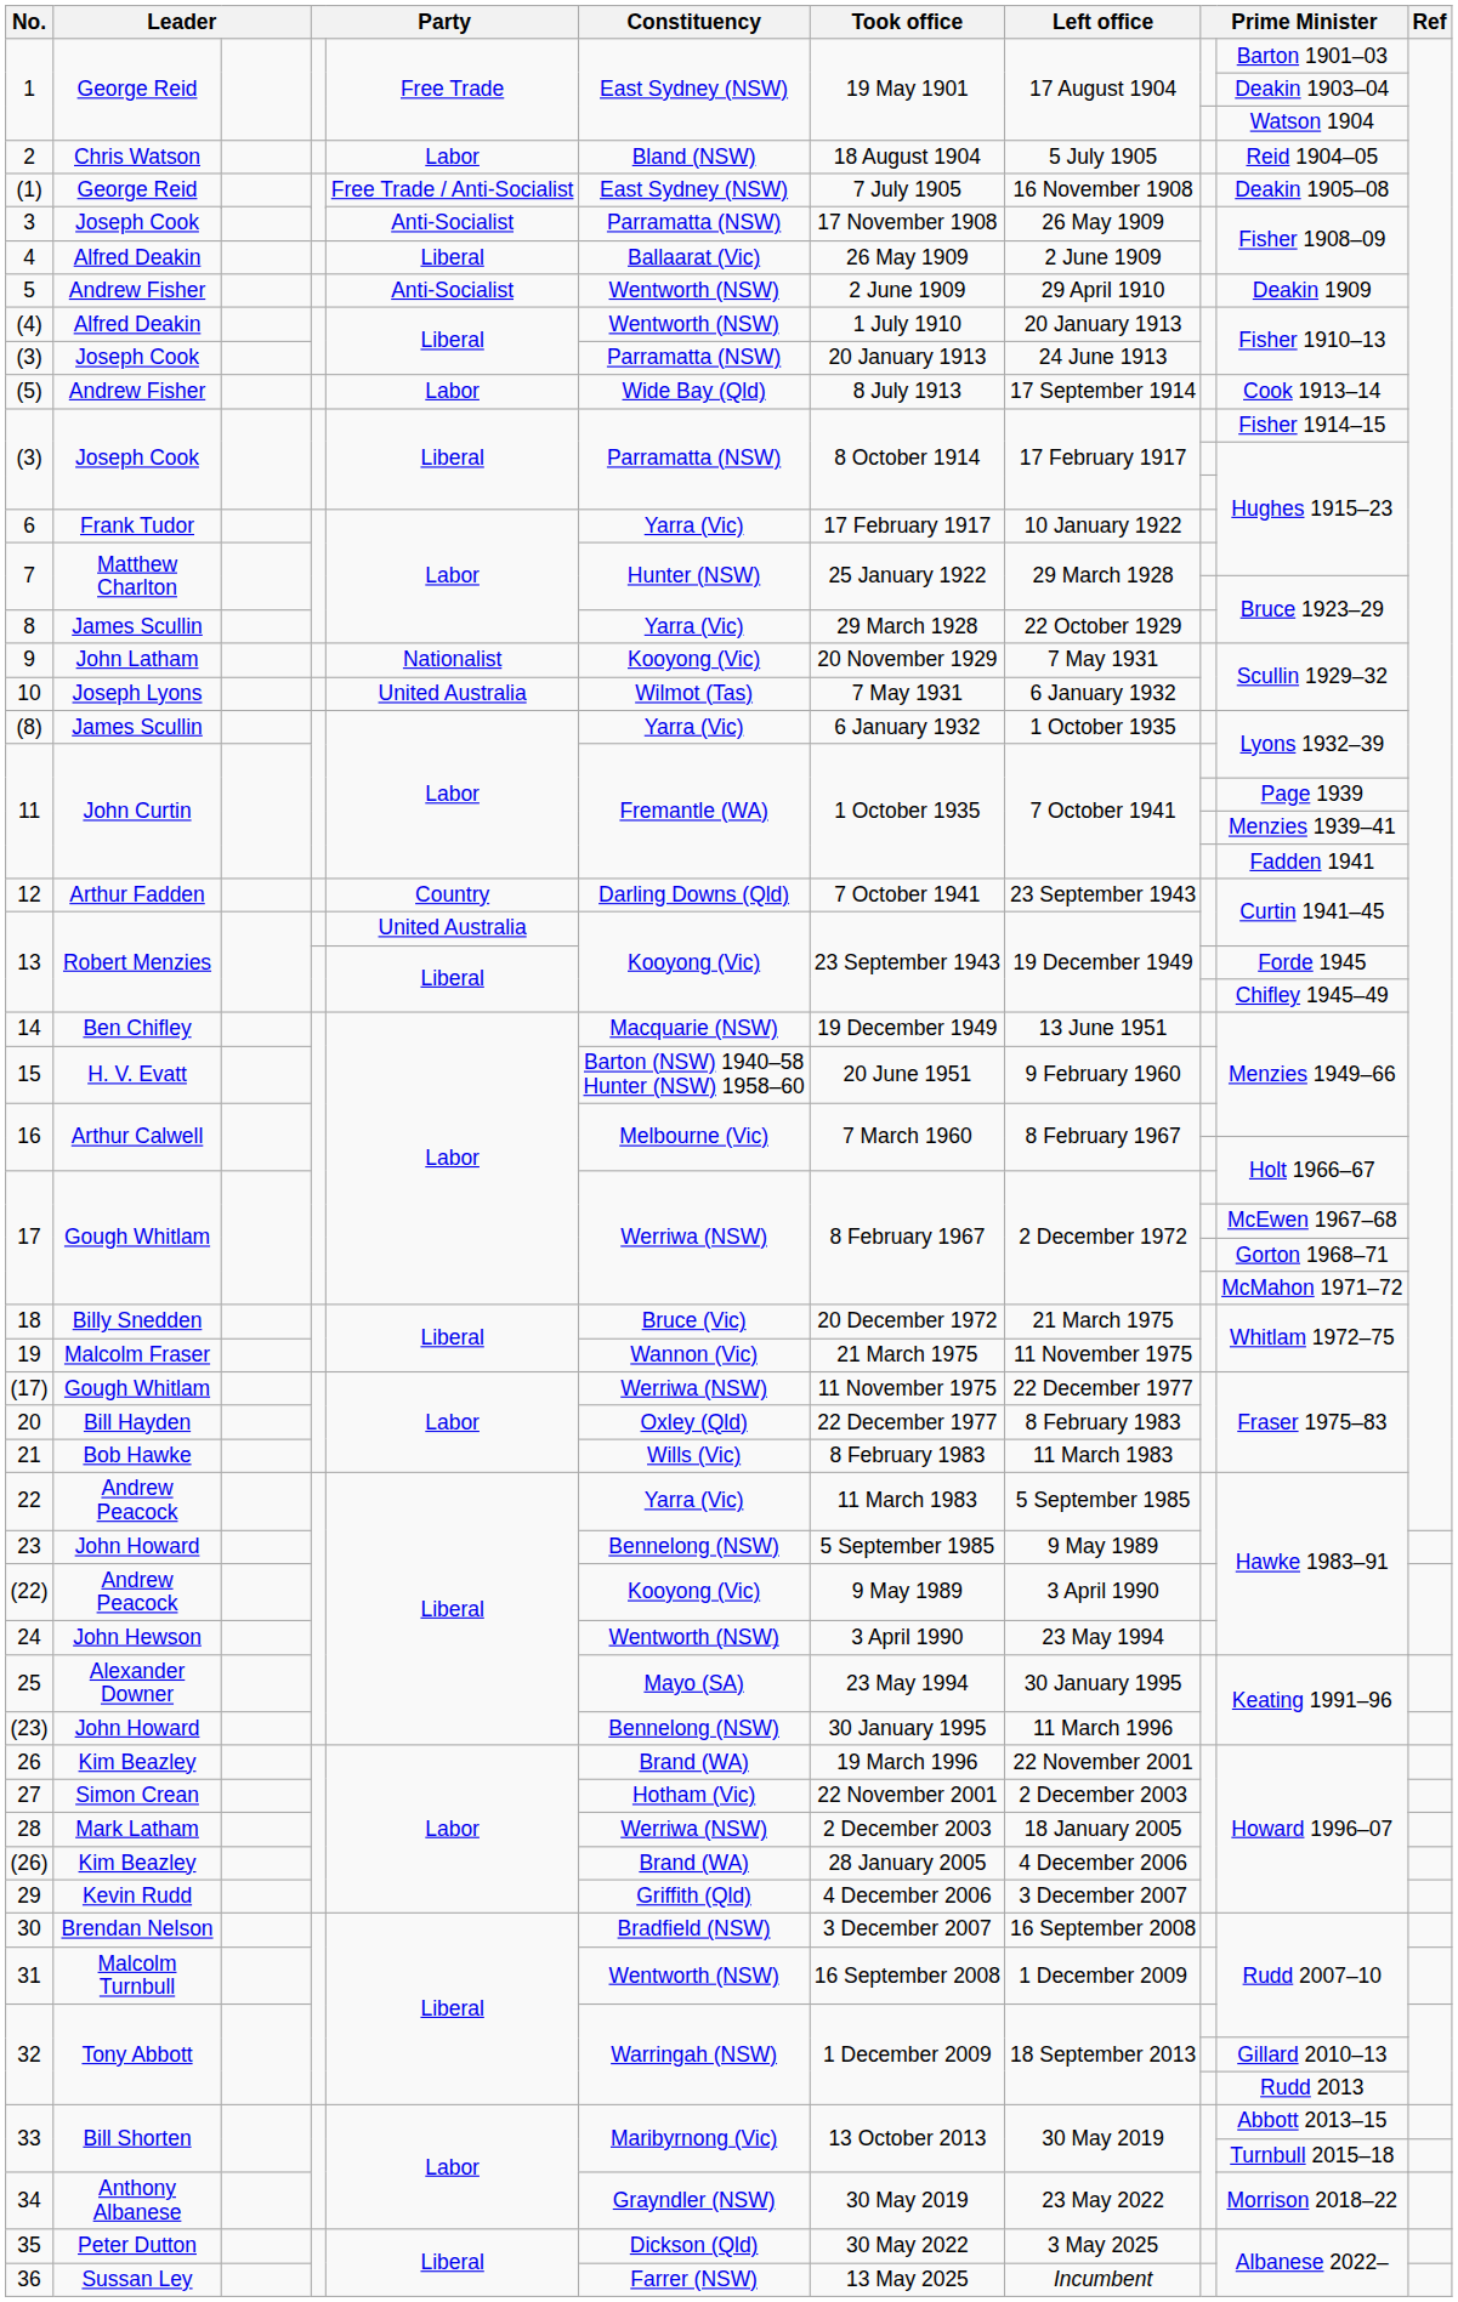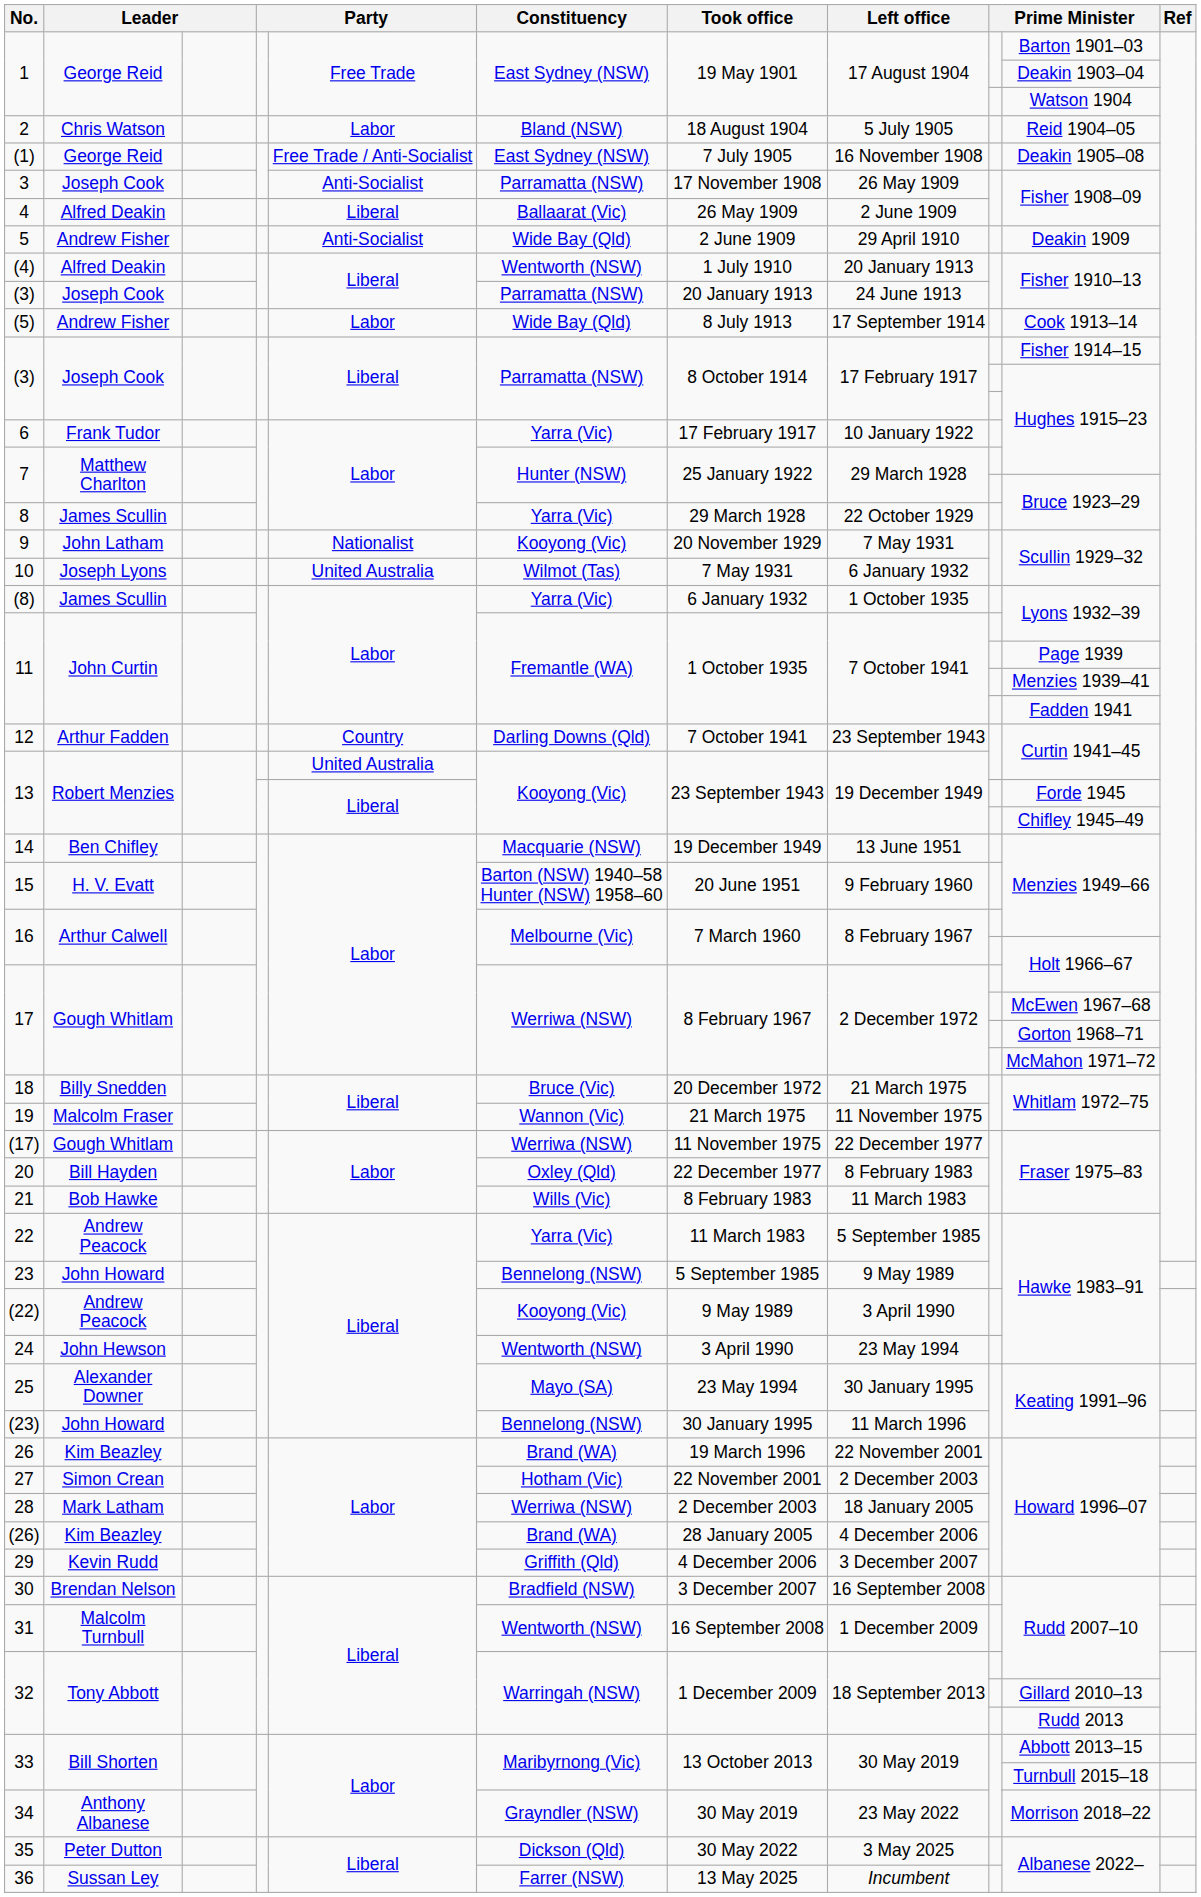5 | Constituency: Wentworth (NSW) -> Wide Bay (Qld)
